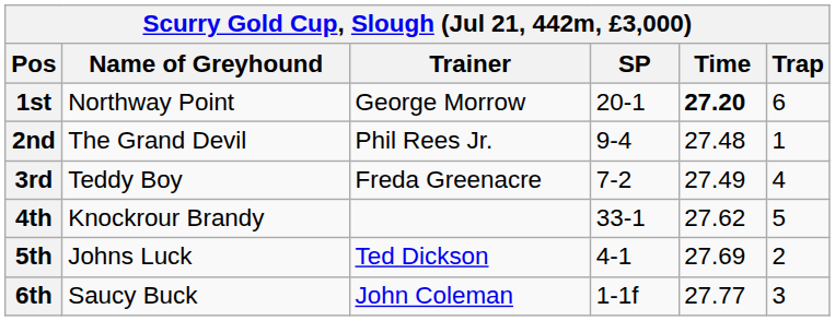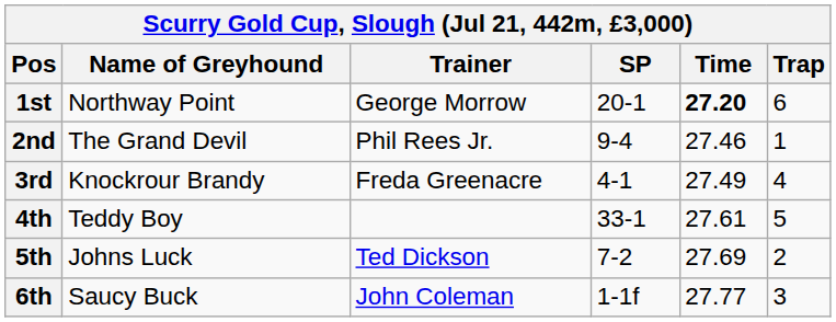2nd | Time: 27.48 -> 27.46
3rd | Name of Greyhound: Teddy Boy -> Knockrour Brandy
3rd | SP: 7-2 -> 4-1
4th | Name of Greyhound: Knockrour Brandy -> Teddy Boy
4th | Time: 27.62 -> 27.61
5th | SP: 4-1 -> 7-2
